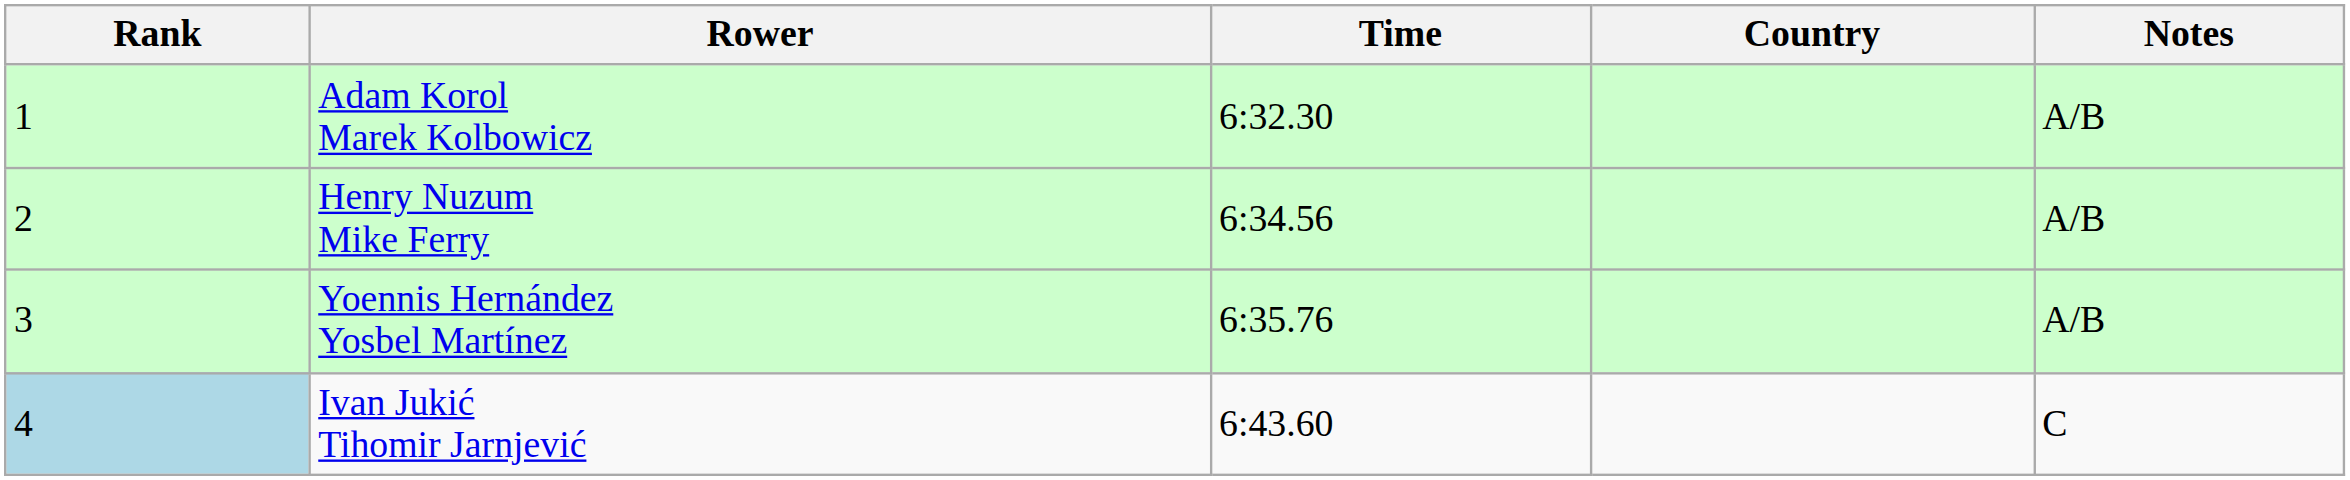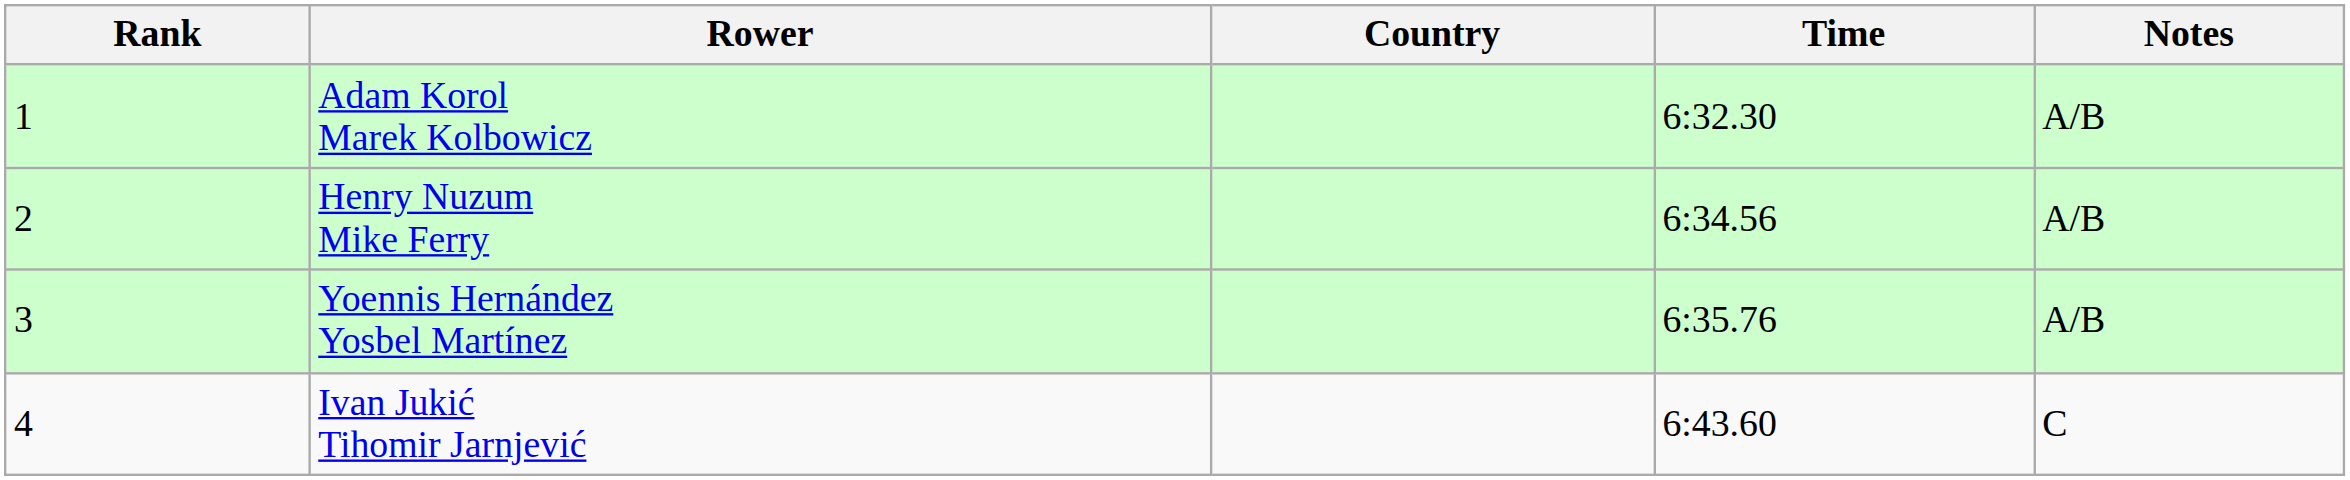columns swapped: Country <-> Time
Ivan Jukić Tihomir Jarnjević | Rank: lightblue background -> no background
